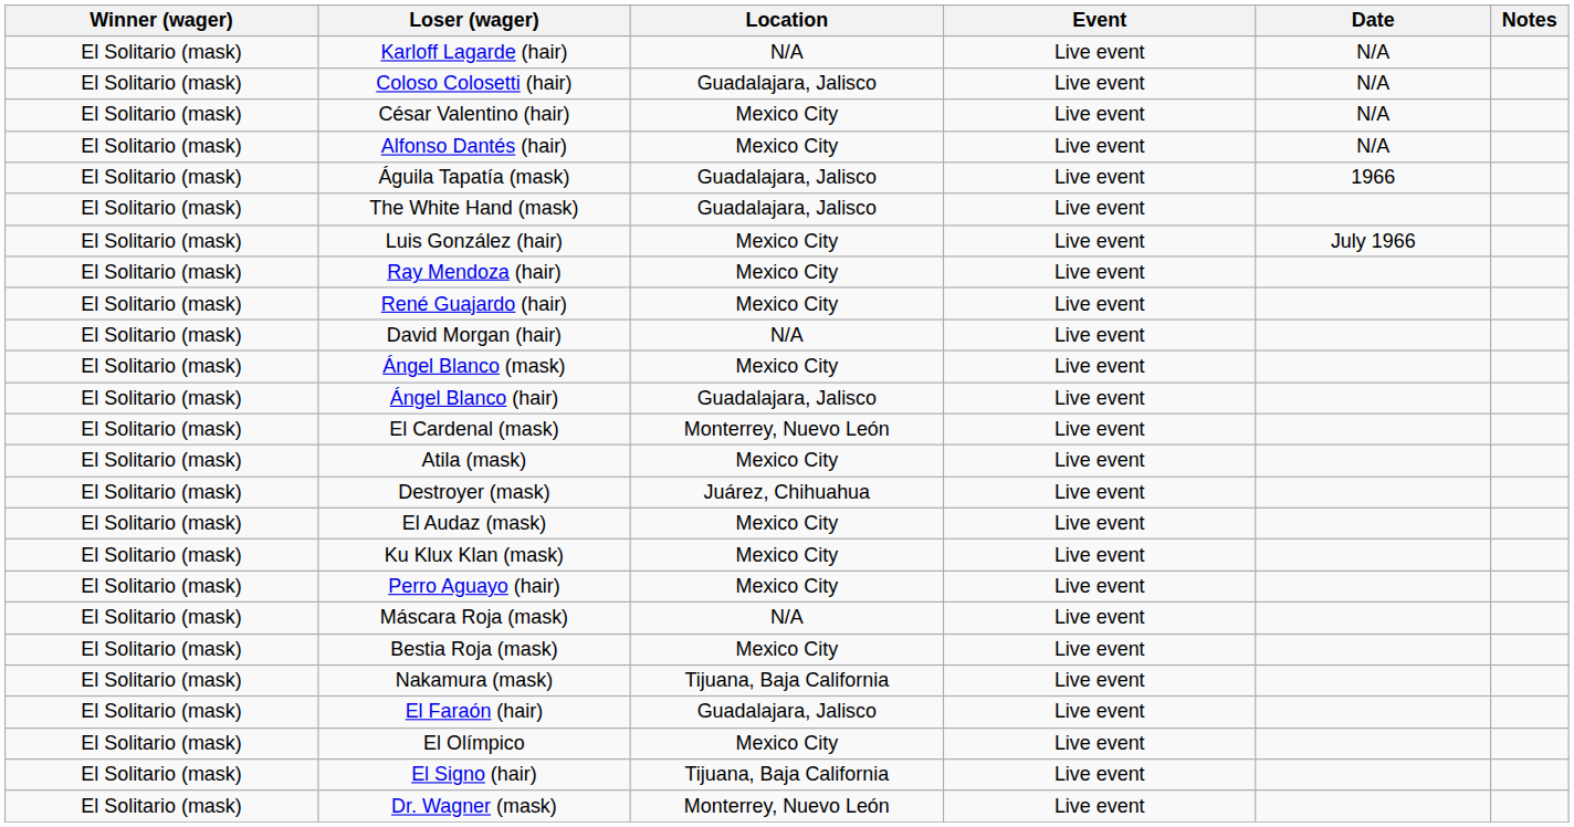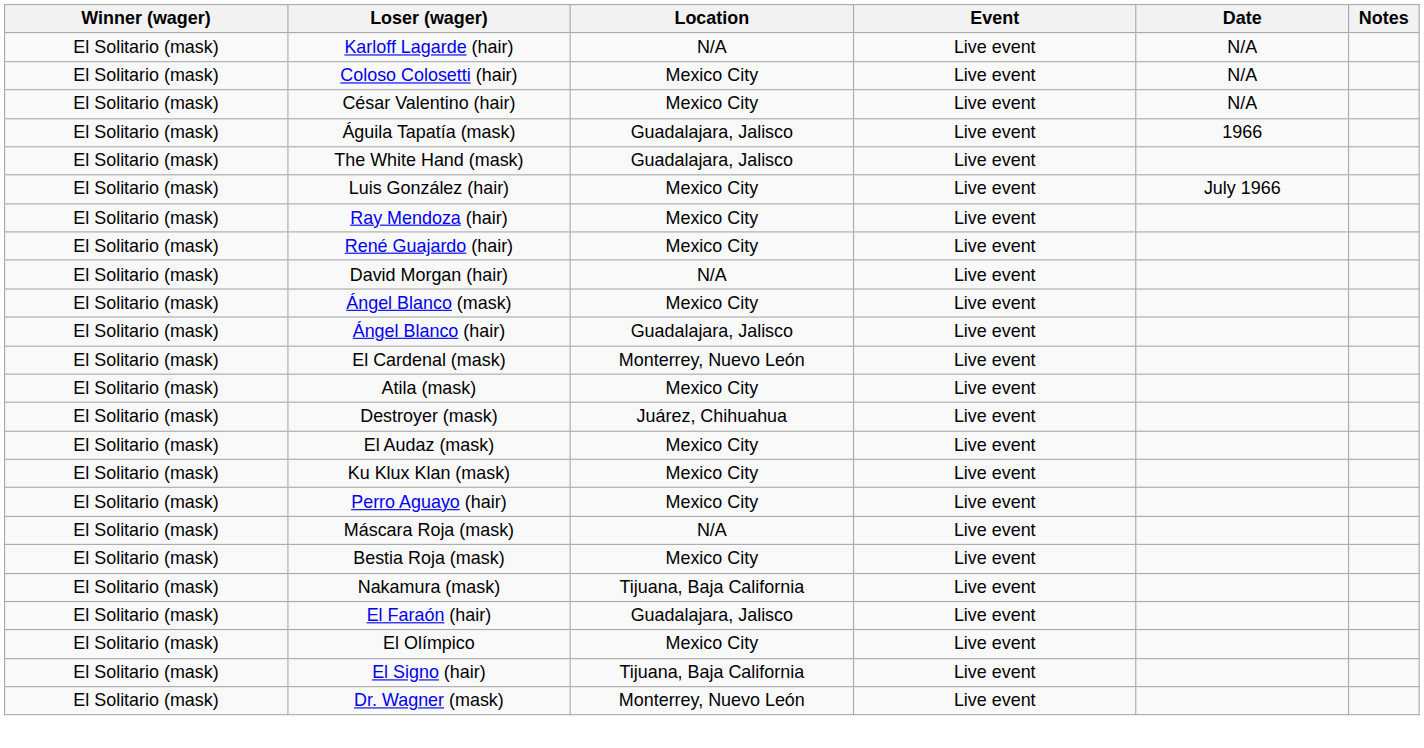Coloso Colosetti (hair) | Location: Guadalajara, Jalisco -> Mexico City
- row: El Solitario (mask) | Alfonso Dantés (hair) | Mexico City | Live event | N/A
